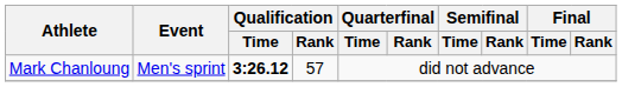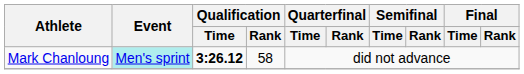Mark Chanloung | Event: no background -> paleturquoise background
Mark Chanloung | Qualification / Rank: 57 -> 58
